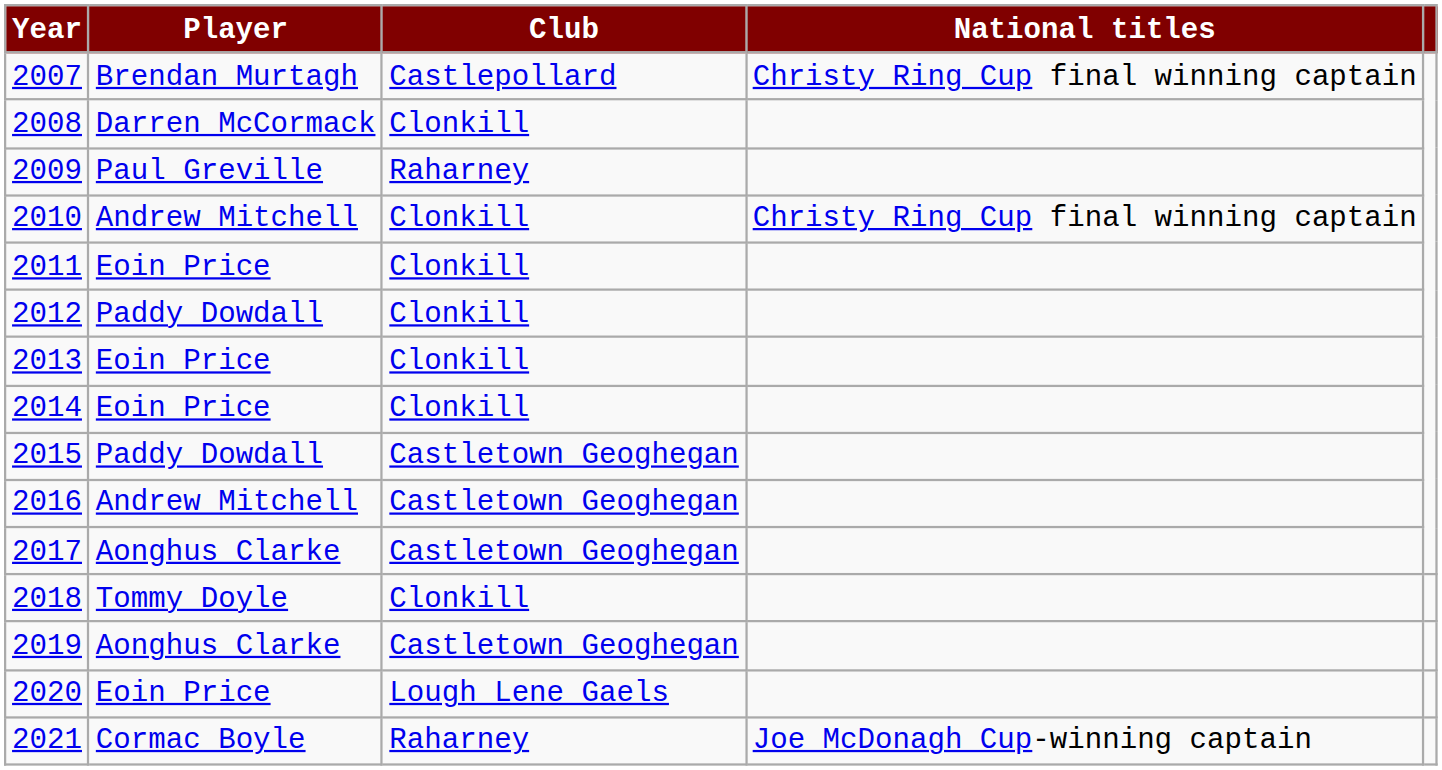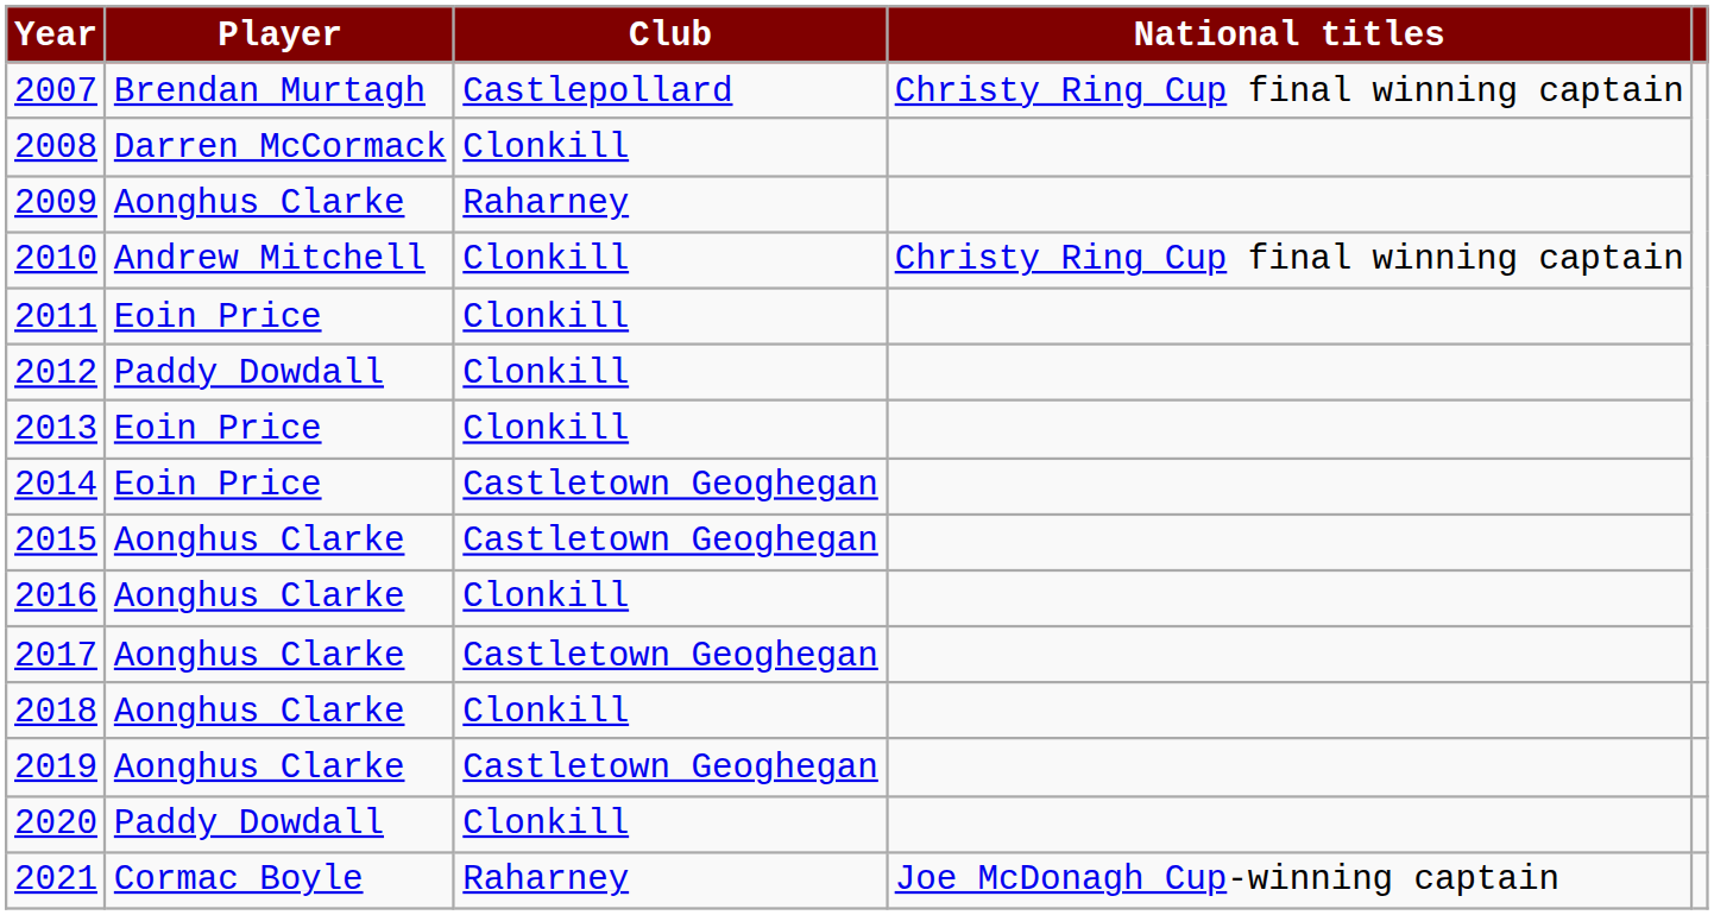2009 | Player: Paul Greville -> Aonghus Clarke
2014 | Club: Clonkill -> Castletown Geoghegan
2015 | Player: Paddy Dowdall -> Aonghus Clarke
2016 | Player: Andrew Mitchell -> Aonghus Clarke
2016 | Club: Castletown Geoghegan -> Clonkill
2018 | Player: Tommy Doyle -> Aonghus Clarke
2020 | Player: Eoin Price -> Paddy Dowdall
2020 | Club: Lough Lene Gaels -> Clonkill
